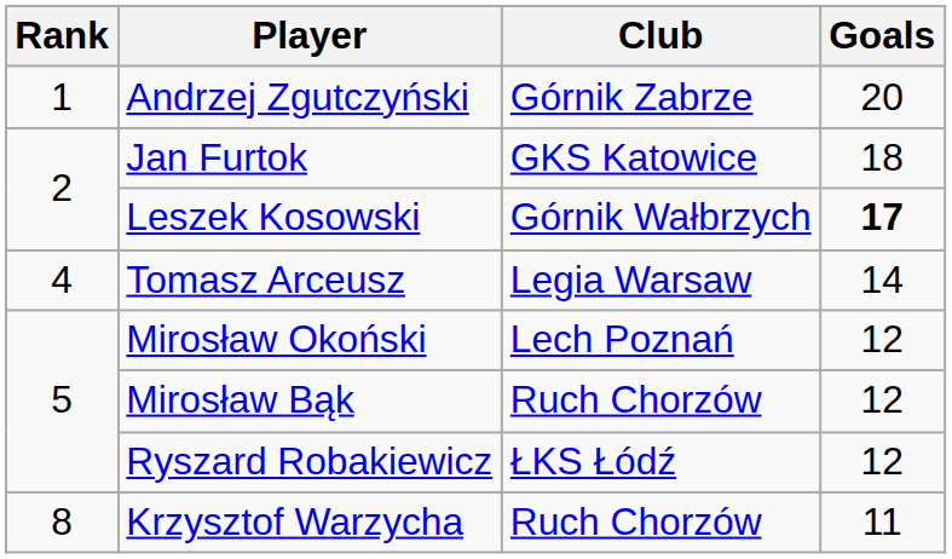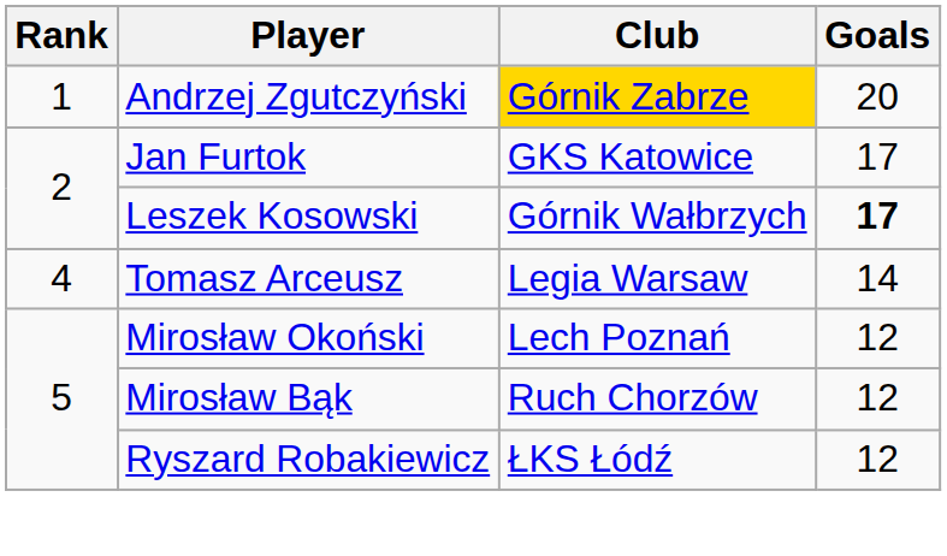Andrzej Zgutczyński | Club: no background -> gold background
Jan Furtok | Goals: 18 -> 17
- row: 8 | Krzysztof Warzycha | Ruch Chorzów | 11
